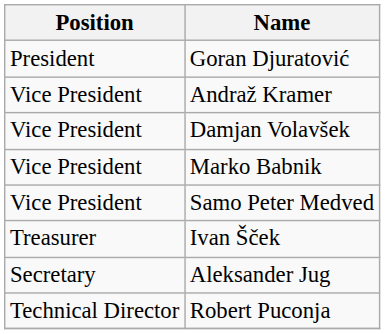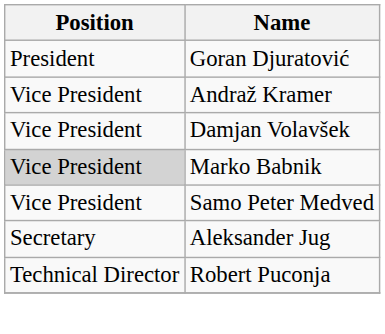Marko Babnik | Position: no background -> lightgrey background
- row: Treasurer | Ivan Šček
